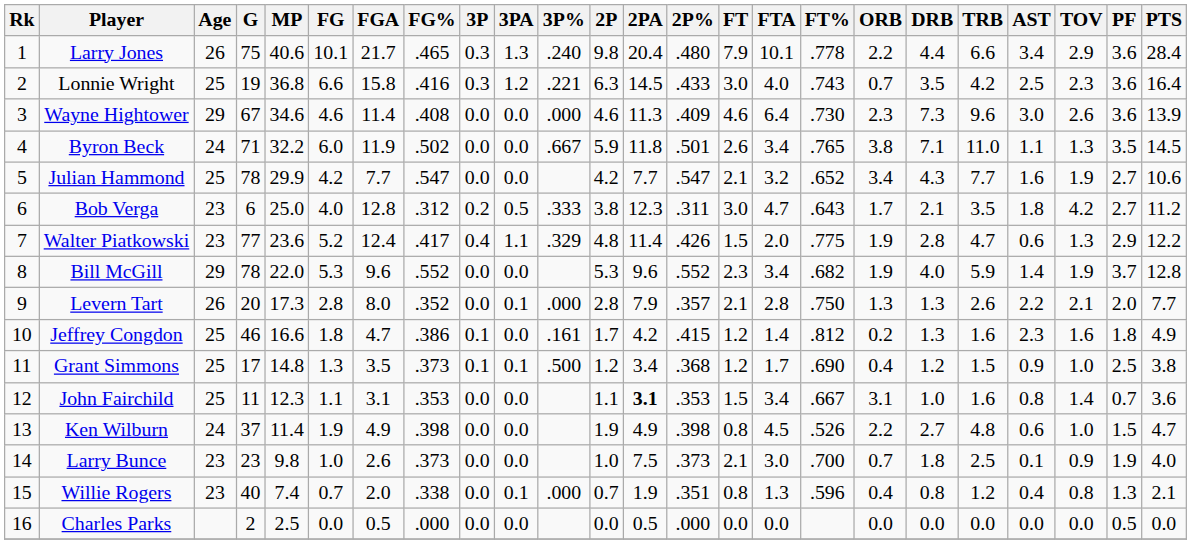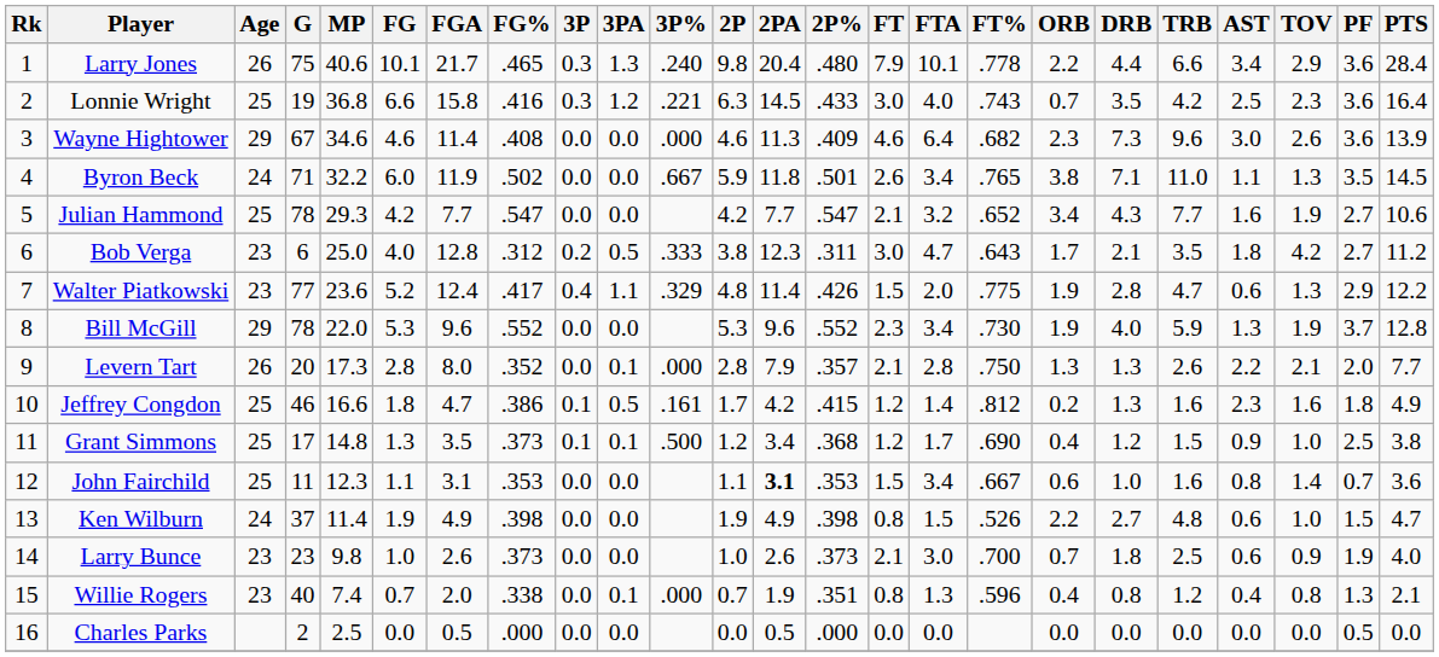Wayne Hightower | FT%: .730 -> .682
Julian Hammond | MP: 29.9 -> 29.3
Bill McGill | FT%: .682 -> .730
Bill McGill | AST: 1.4 -> 1.3
Jeffrey Congdon | 3PA: 0.0 -> 0.5
John Fairchild | ORB: 3.1 -> 0.6
Ken Wilburn | FTA: 4.5 -> 1.5
Larry Bunce | 2PA: 7.5 -> 2.6
Larry Bunce | AST: 0.1 -> 0.6
